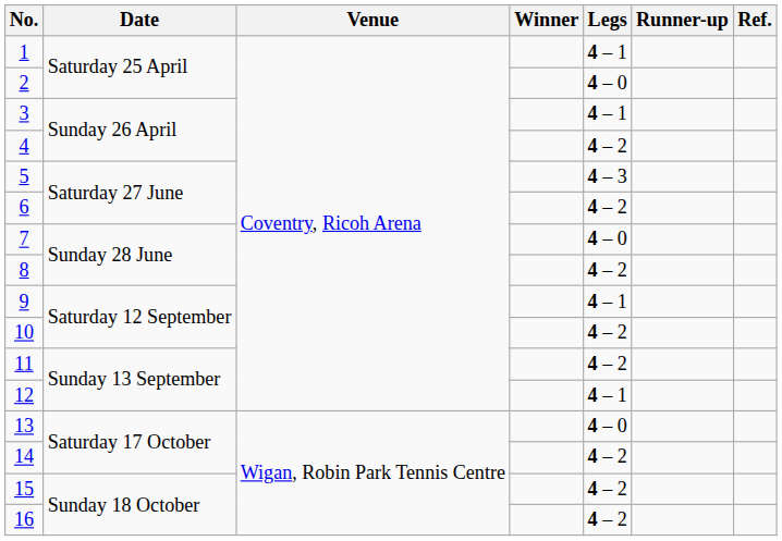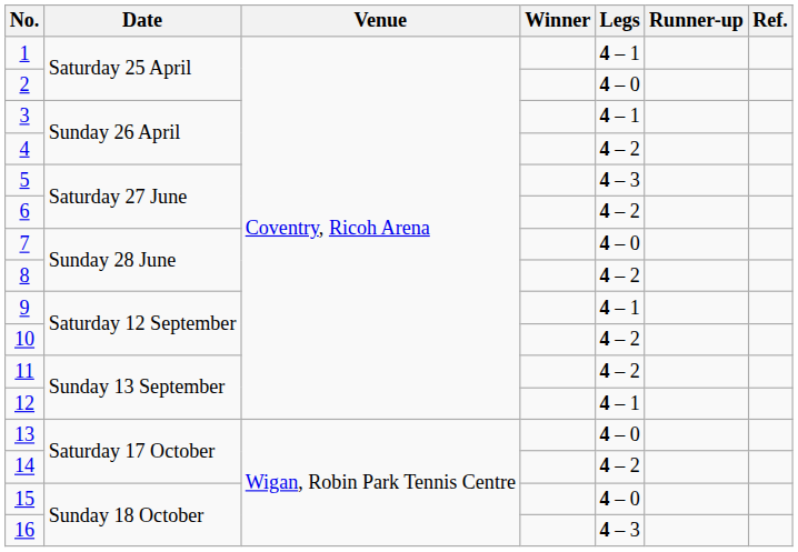15 | Legs: 4 – 2 -> 4 – 0
16 | Legs: 4 – 2 -> 4 – 3
